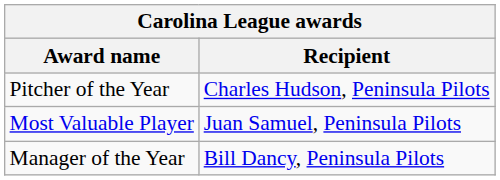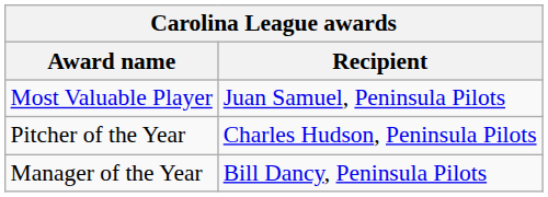rows swapped: Most Valuable Player <-> Pitcher of the Year
